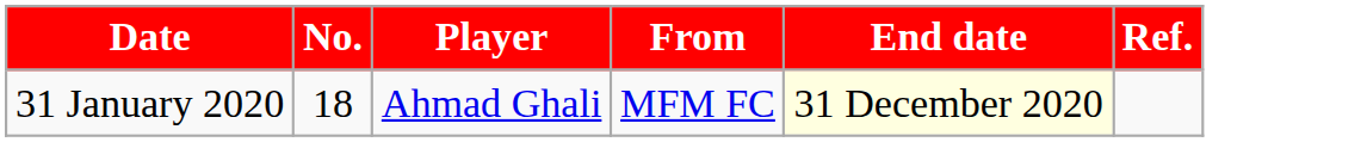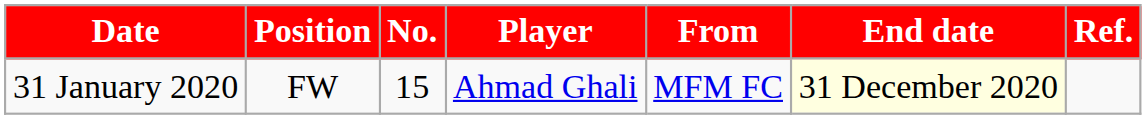+ column: Position | FW
31 January 2020 | No.: 18 -> 15
